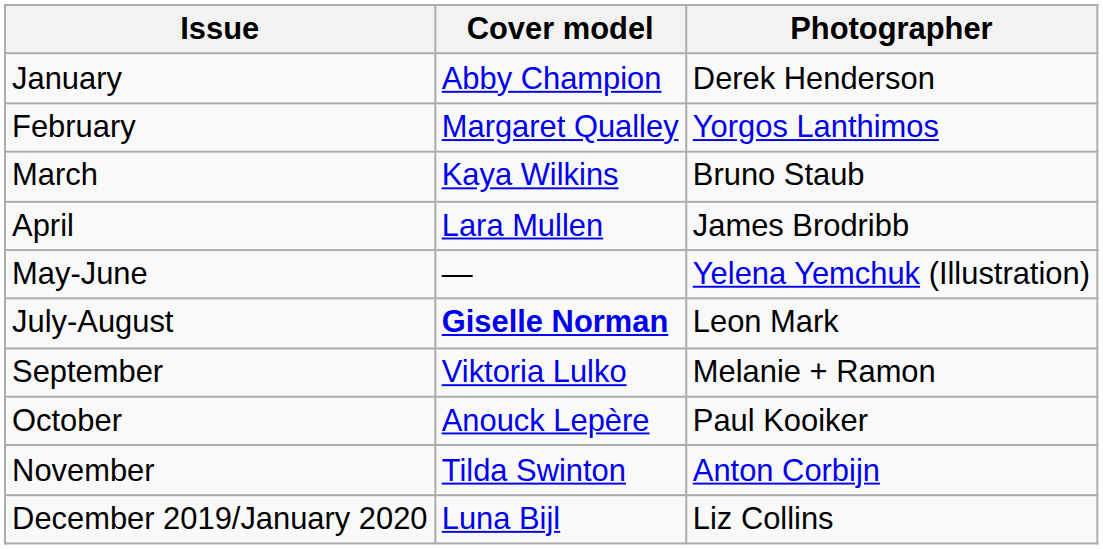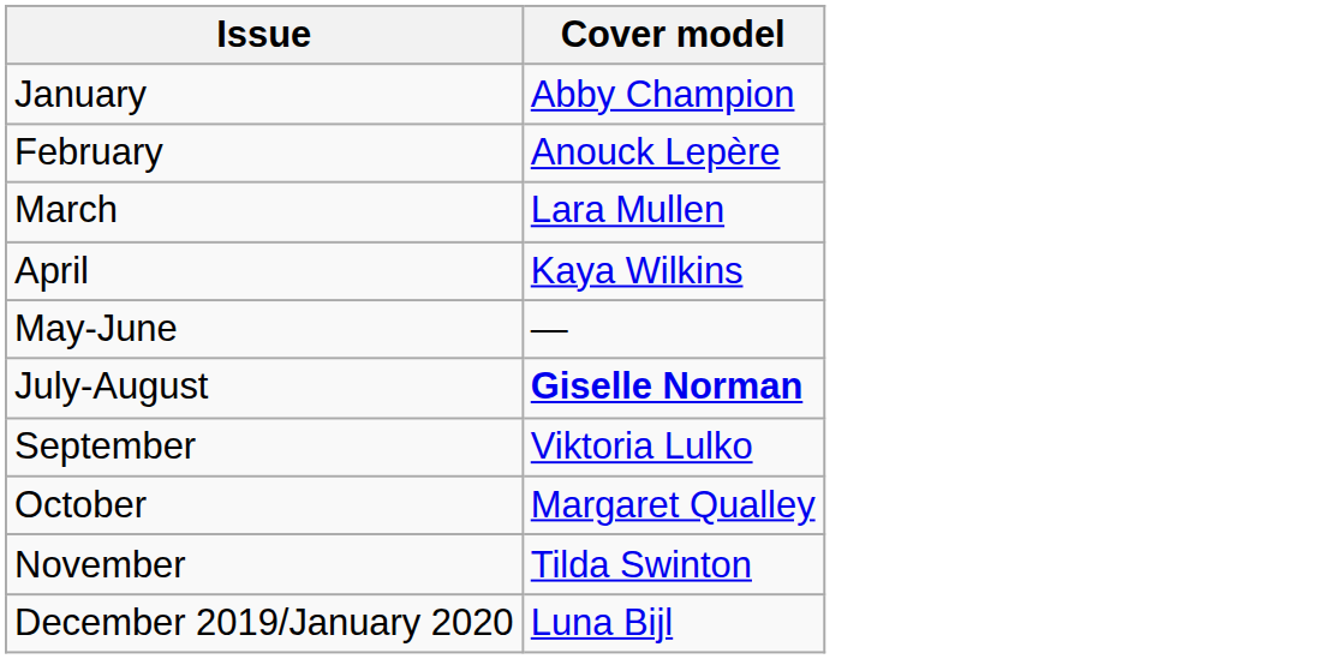- column: Photographer | Derek Henderson | Yorgos Lanthimos | Bruno Staub | James Brodribb | Yelena Yemchuk (Illustration) | Leon Mark | Melanie + Ramon | Paul Kooiker | Anton Corbijn | Liz Collins
February | Cover model: Margaret Qualley -> Anouck Lepère
March | Cover model: Kaya Wilkins -> Lara Mullen
April | Cover model: Lara Mullen -> Kaya Wilkins
October | Cover model: Anouck Lepère -> Margaret Qualley
